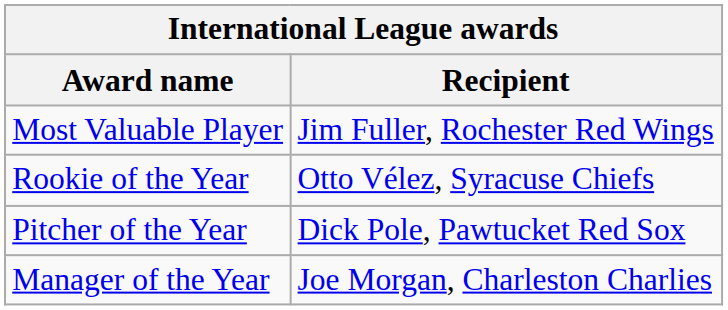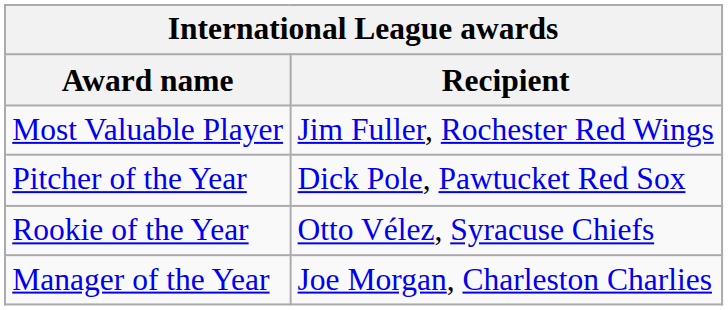rows swapped: Pitcher of the Year <-> Rookie of the Year
